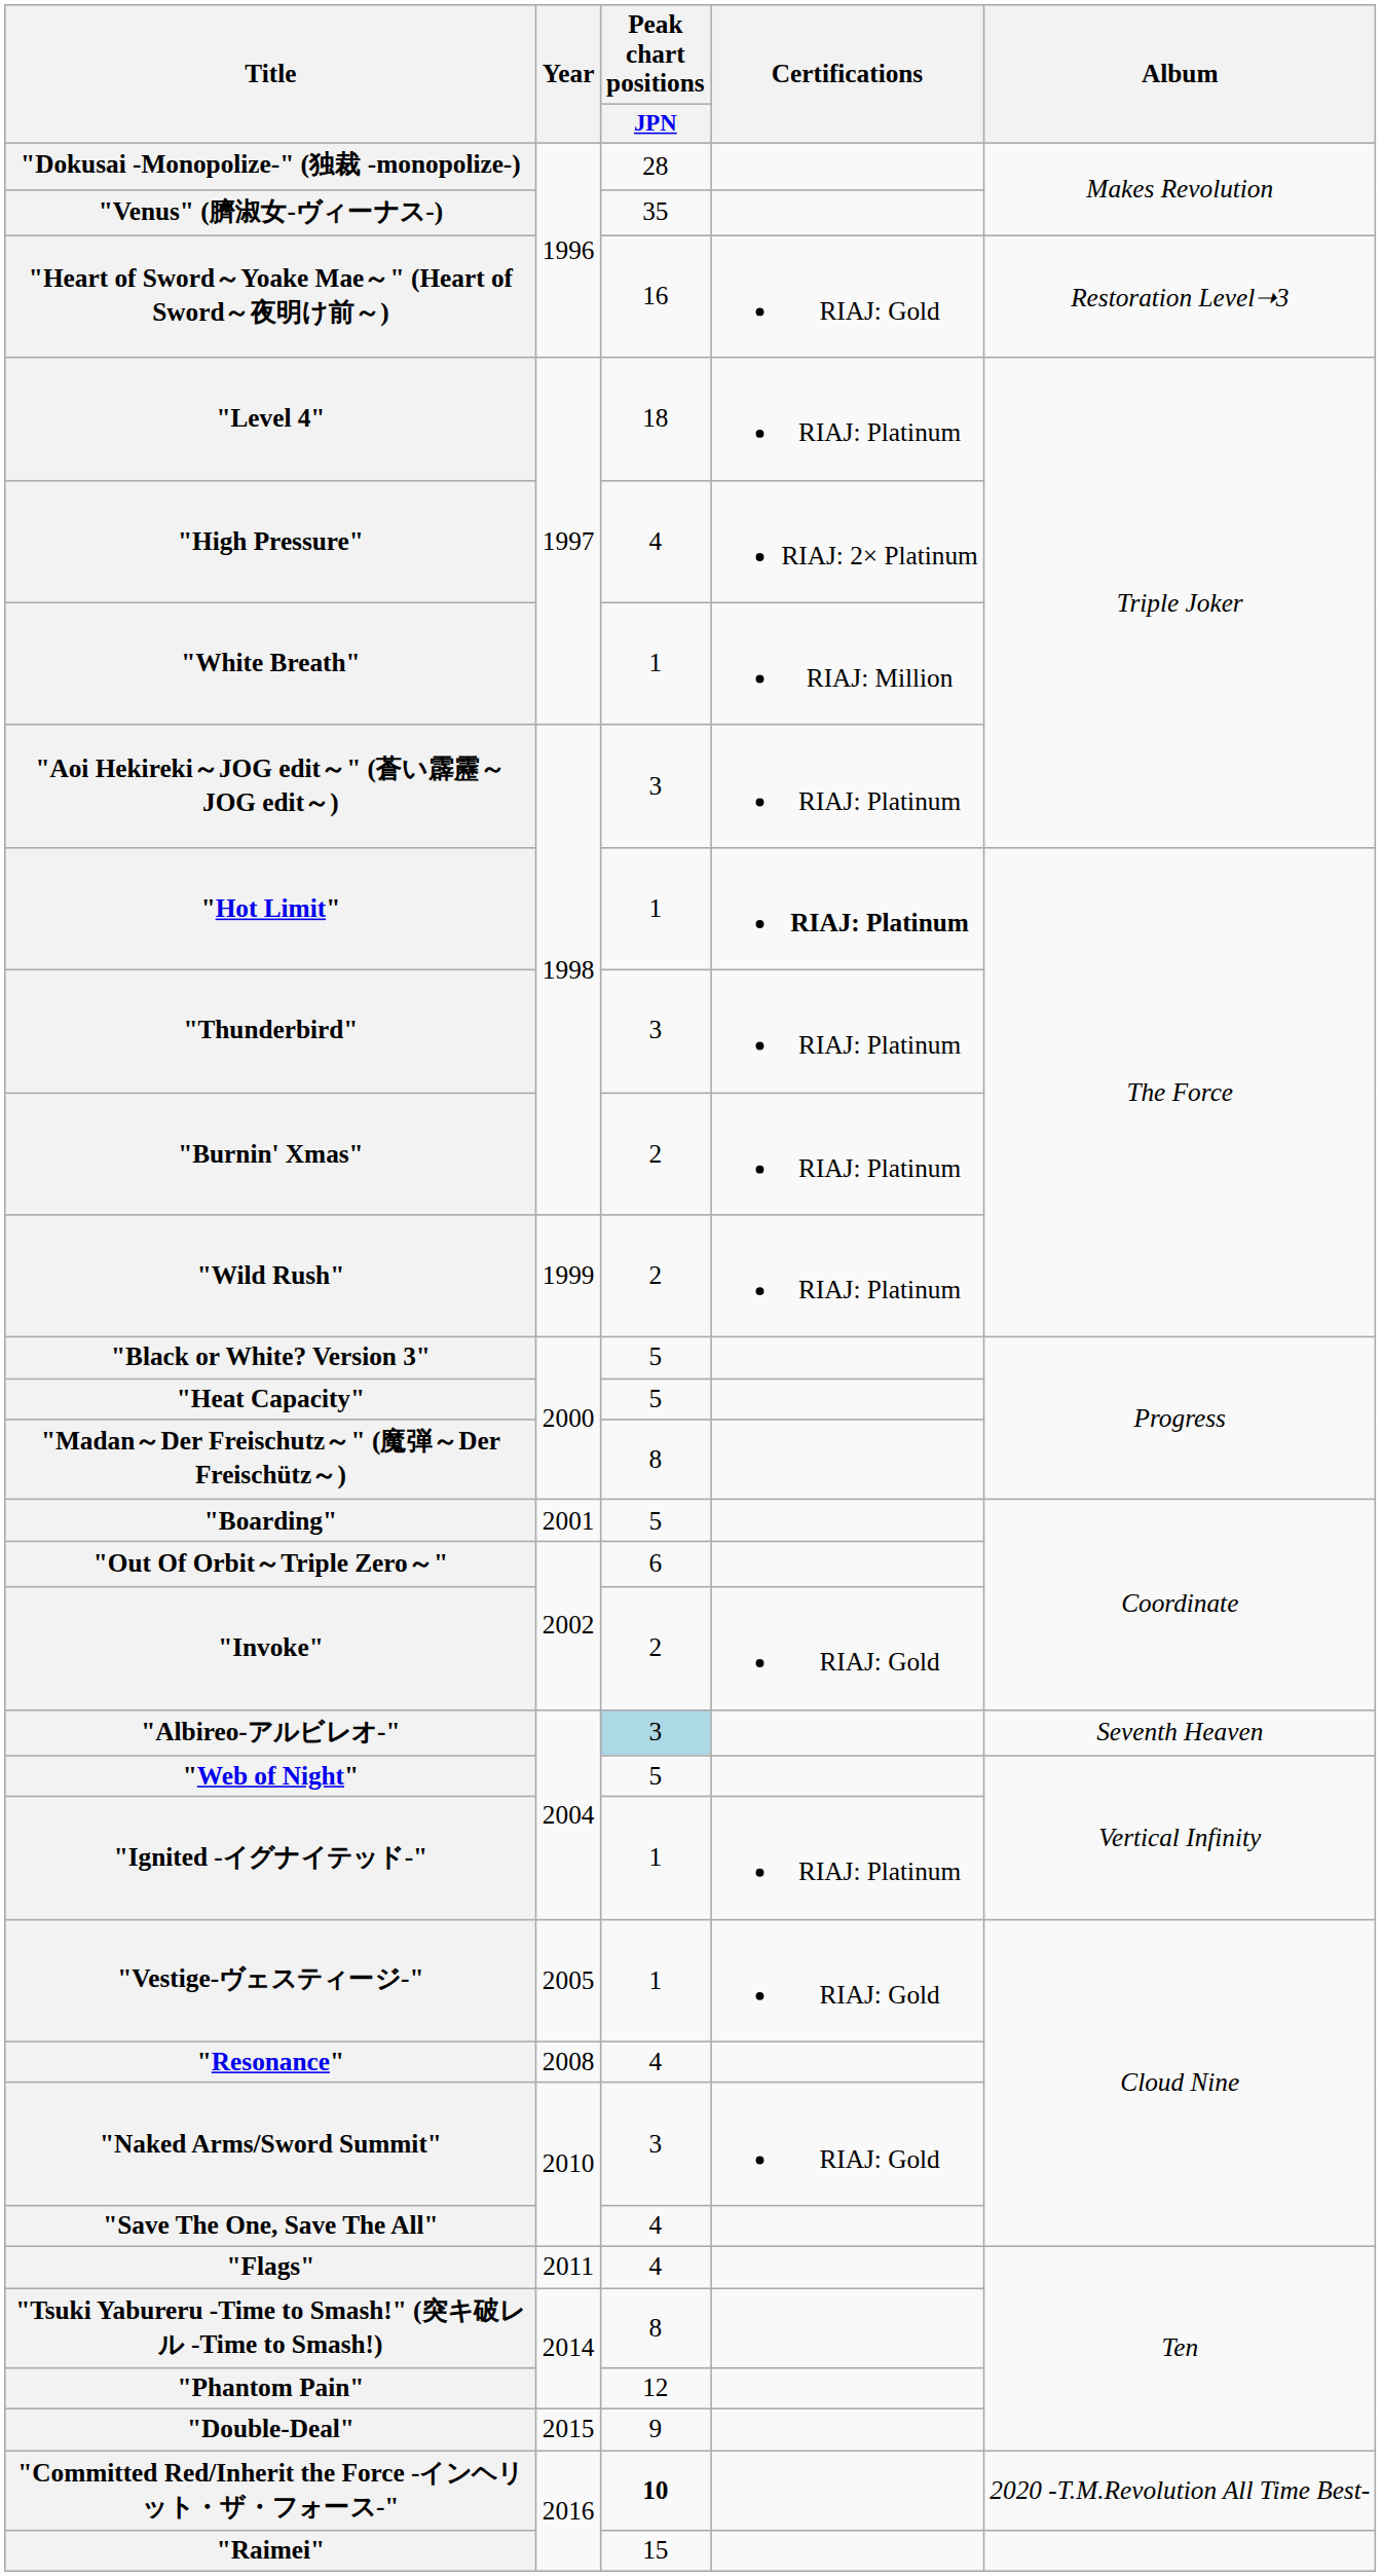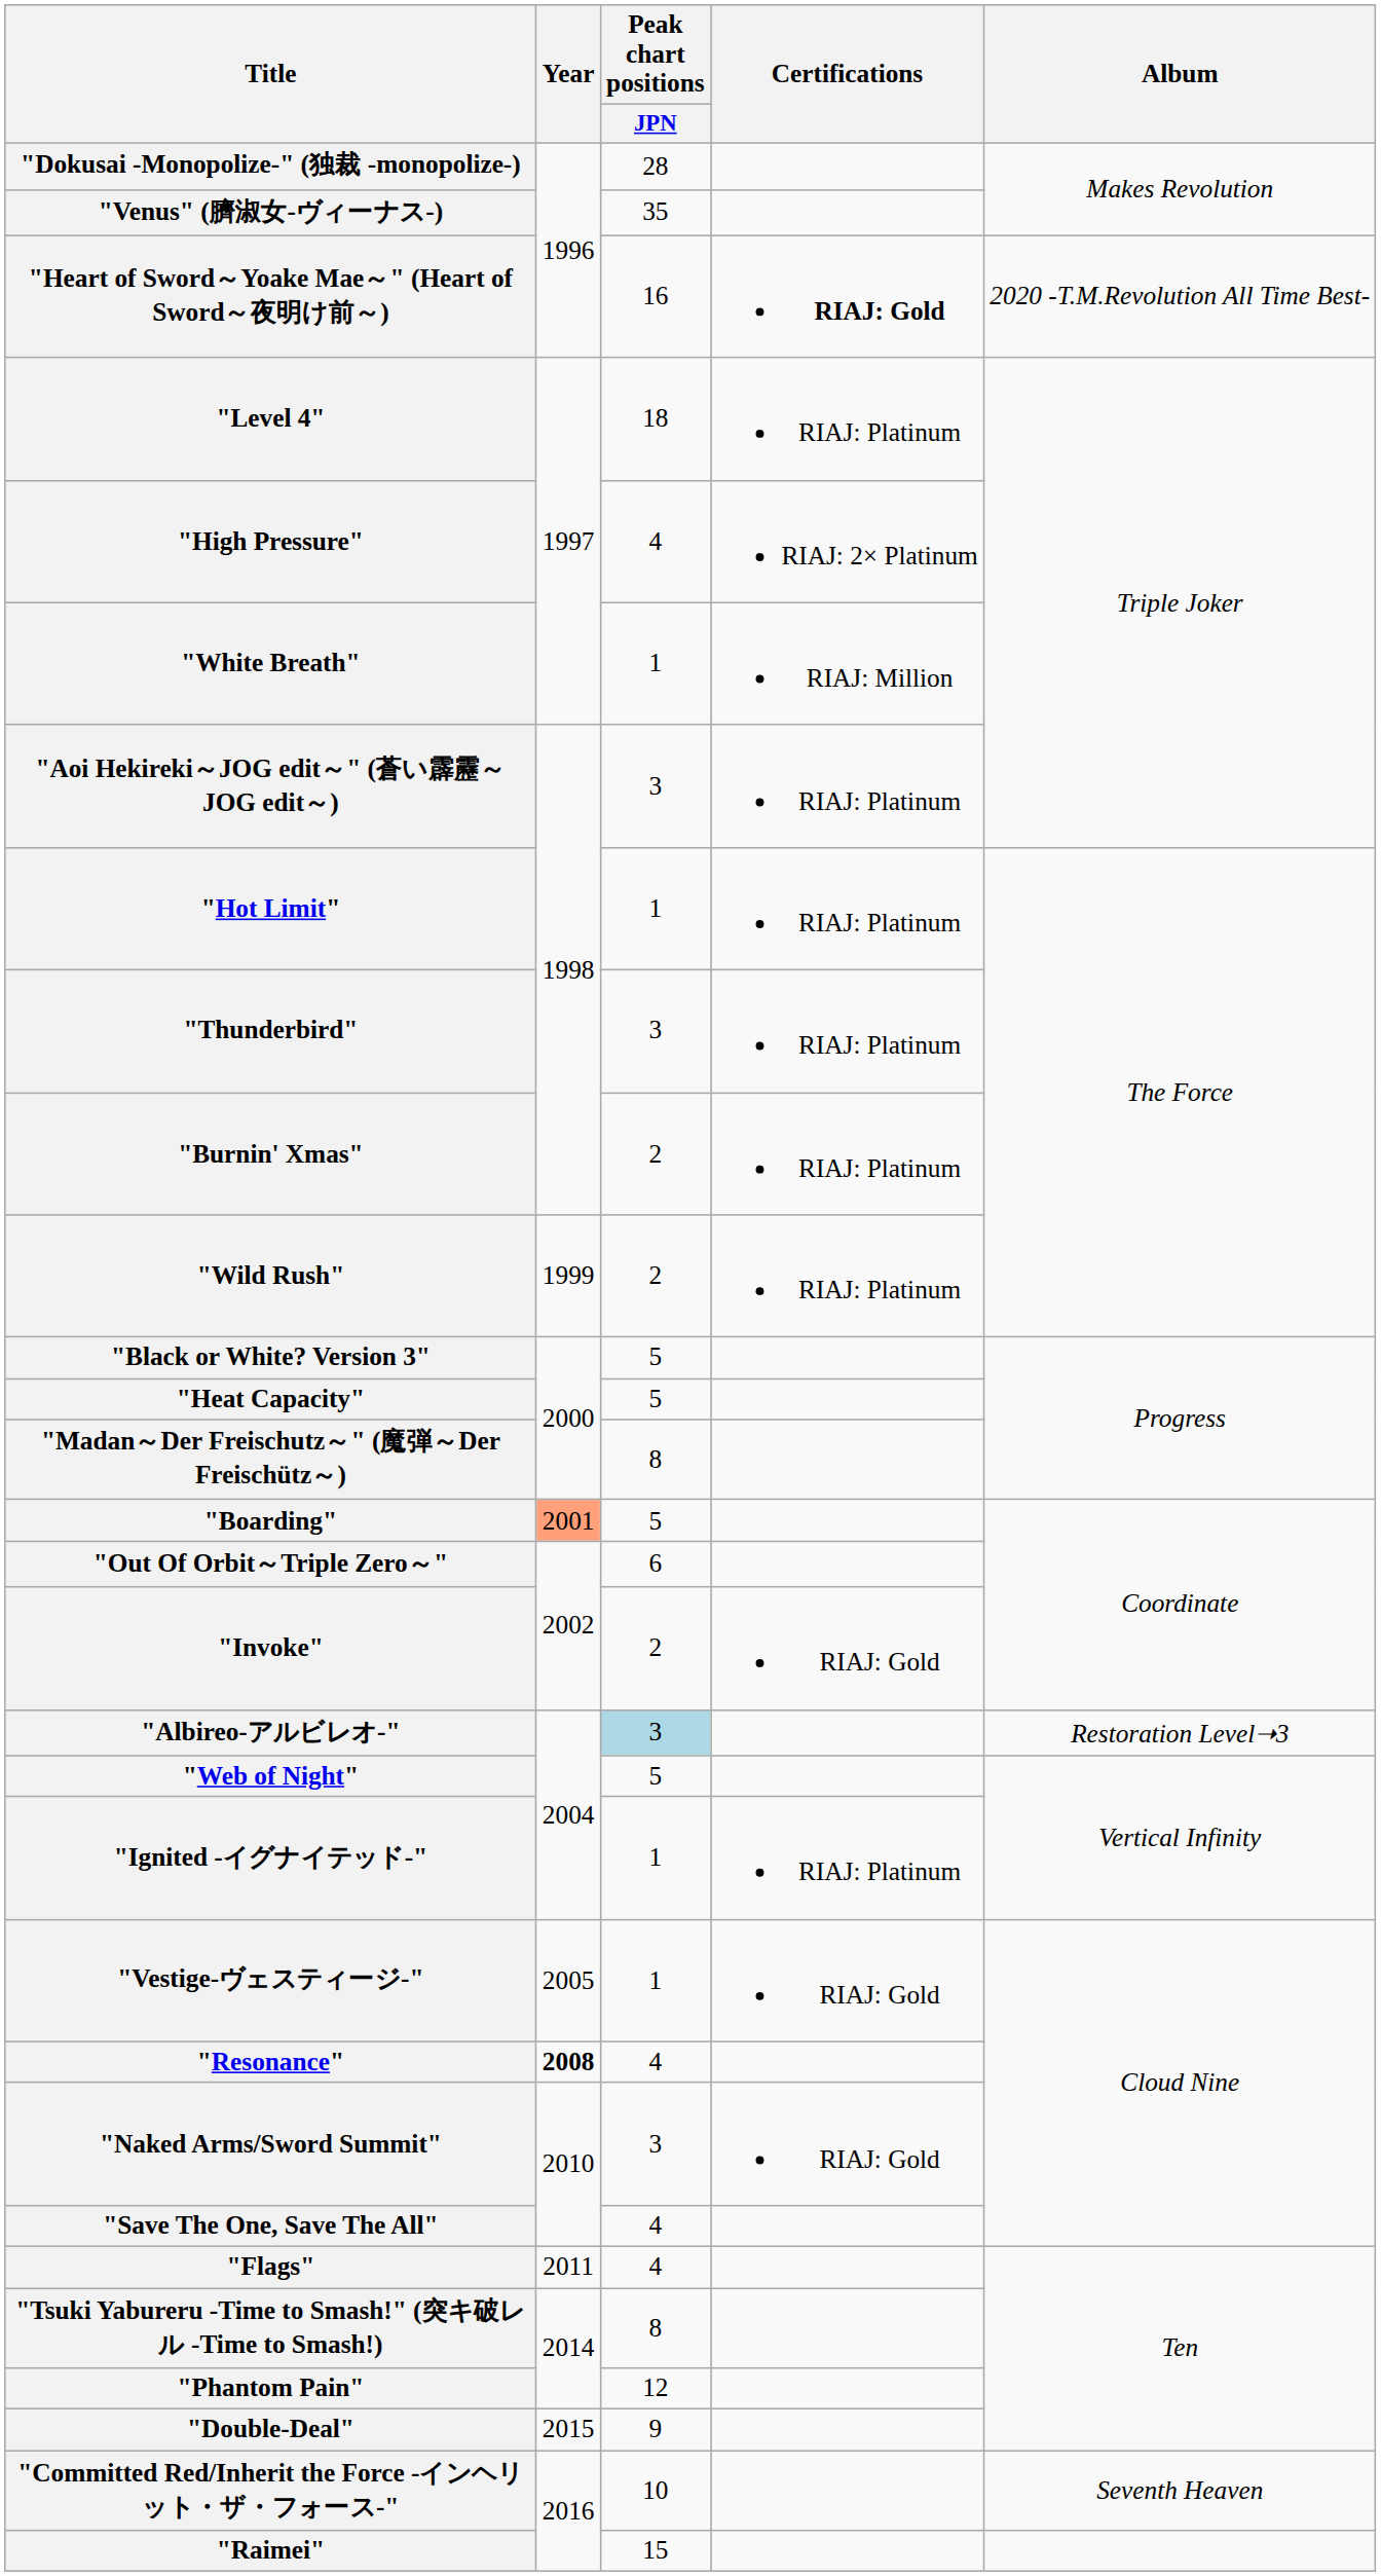"Heart of Sword～Yoake Mae～" (Heart of Sword～夜明け前～) | Certifications: normal -> bold
"Heart of Sword～Yoake Mae～" (Heart of Sword～夜明け前～) | Album: Restoration Level➝3 -> 2020 -T.M.Revolution All Time Best-
"Hot Limit" | Certifications: bold -> normal
"Boarding" | Year: no background -> lightsalmon background
"Albireo-アルビレオ-" | Album: Seventh Heaven -> Restoration Level➝3
"Resonance" | Year: normal -> bold
"Committed Red/Inherit the Force -インヘリット・ザ・フォース-" | Peak chart positions / JPN: bold -> normal
"Committed Red/Inherit the Force -インヘリット・ザ・フォース-" | Album: 2020 -T.M.Revolution All Time Best- -> Seventh Heaven
